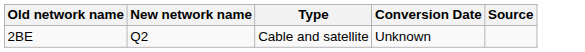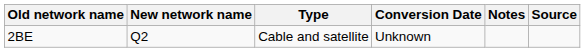+ column: Notes
